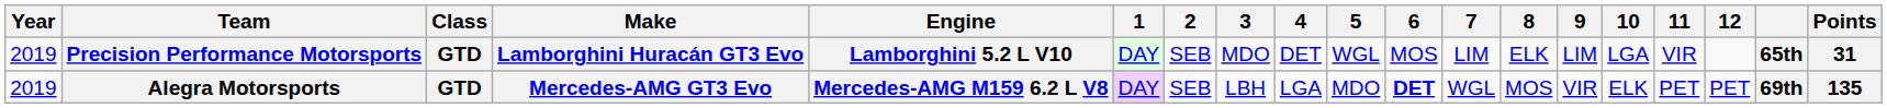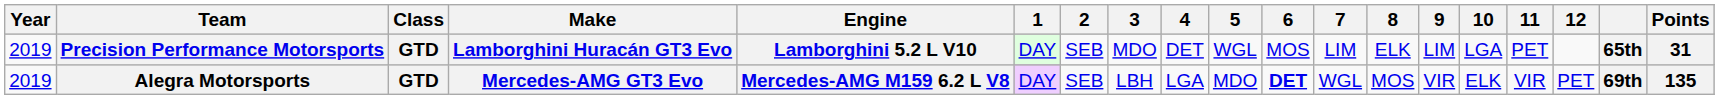Precision Performance Motorsports | 11: VIR -> PET
Alegra Motorsports | 11: PET -> VIR
